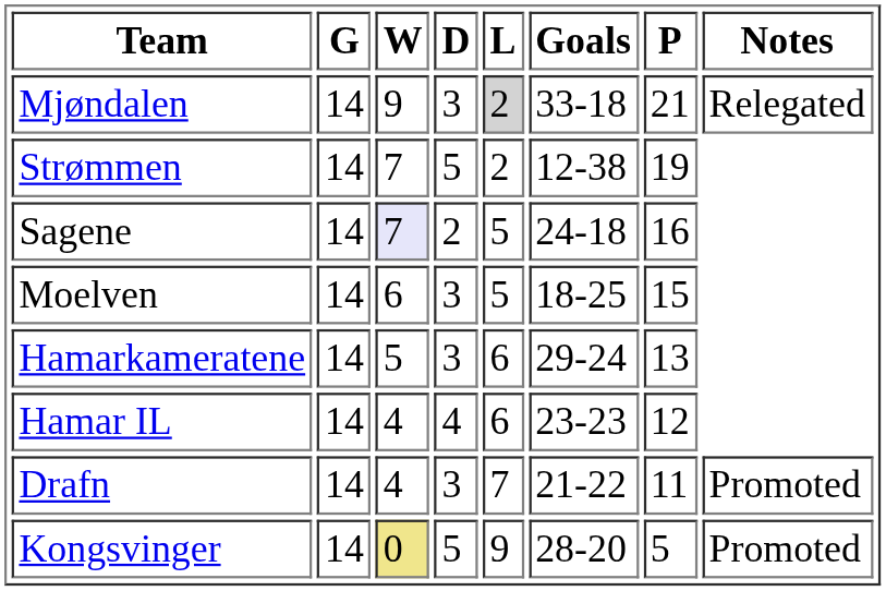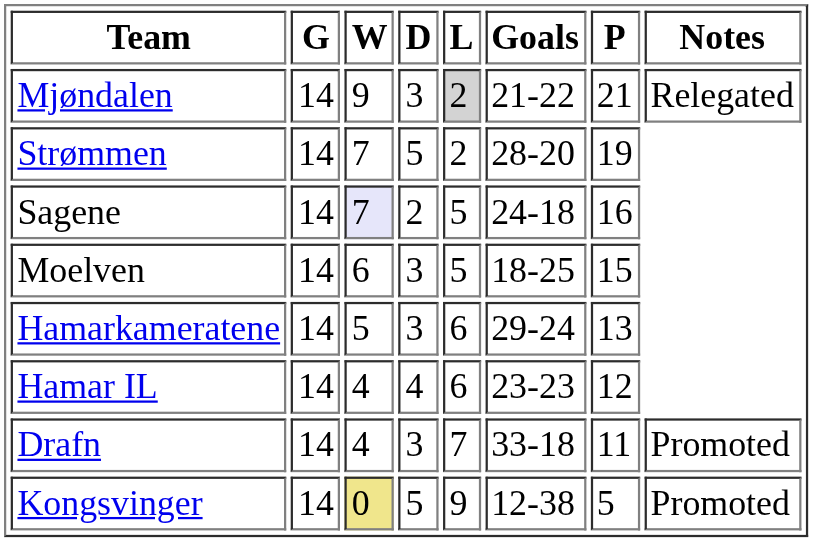Mjøndalen | Goals: 33-18 -> 21-22
Strømmen | Goals: 12-38 -> 28-20
Drafn | Goals: 21-22 -> 33-18
Kongsvinger | Goals: 28-20 -> 12-38
